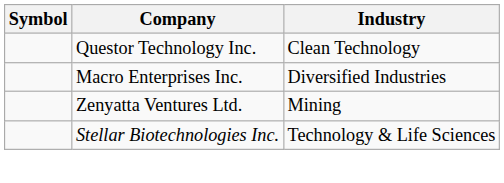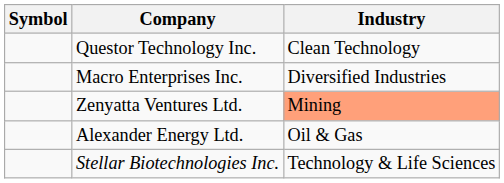Zenyatta Ventures Ltd. | Industry: no background -> lightsalmon background
+ row: Alexander Energy Ltd. | Oil & Gas
